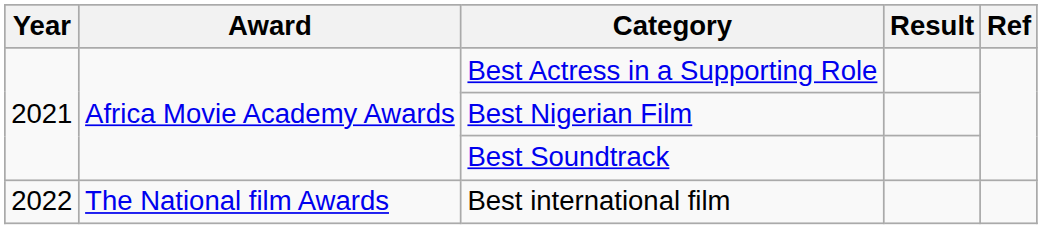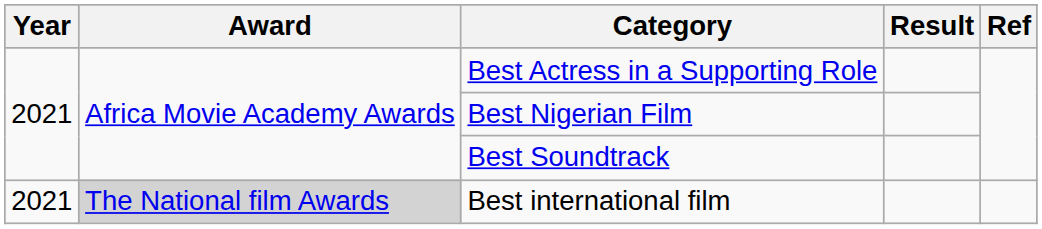Best international film | Year: 2022 -> 2021
Best international film | Award: no background -> lightgrey background
